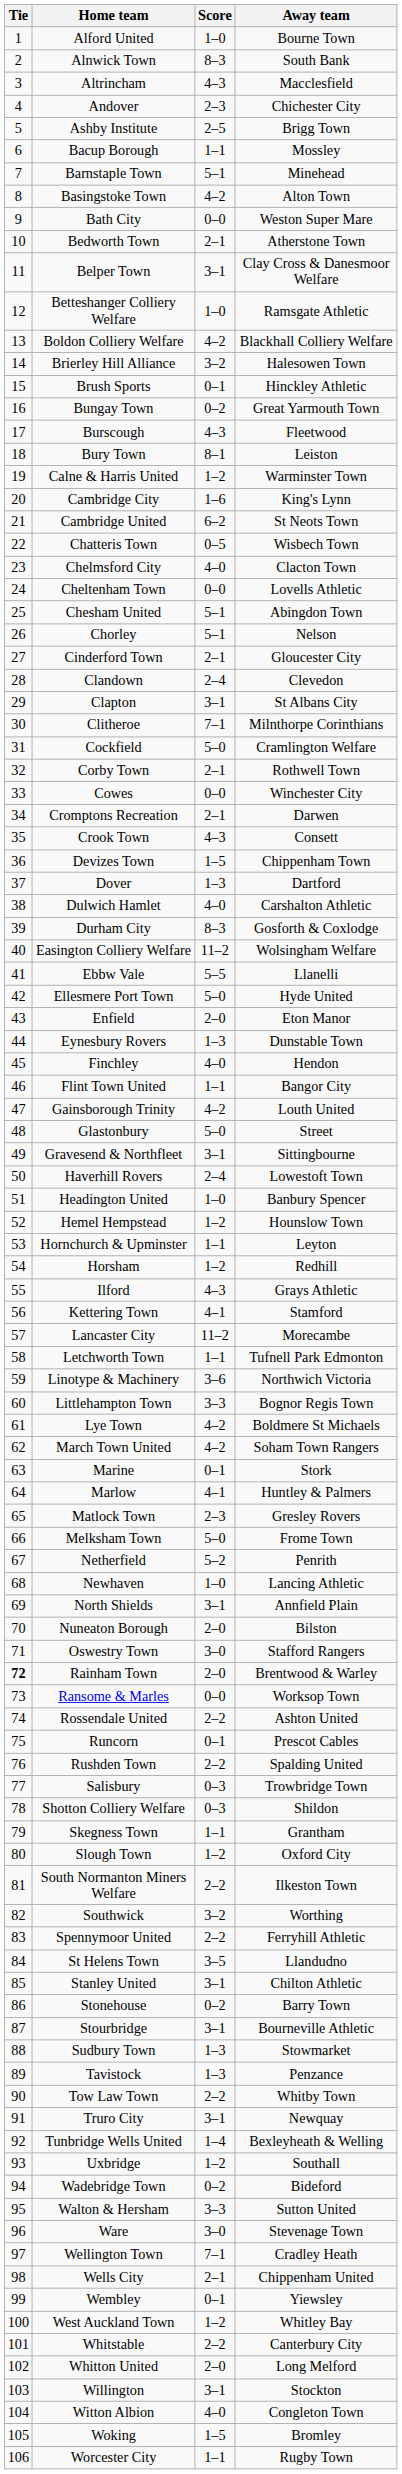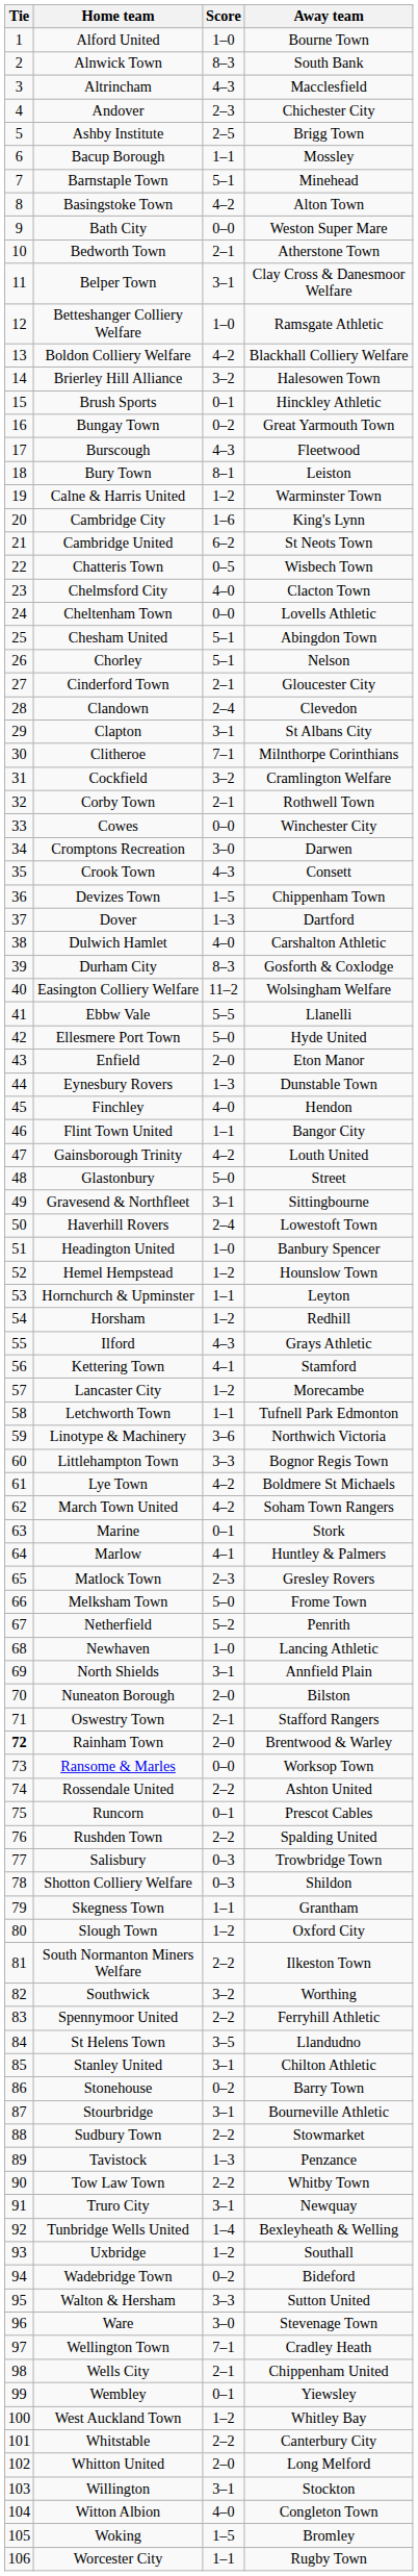Cockfield | Score: 5–0 -> 3–2
Cromptons Recreation | Score: 2–1 -> 3–0
Lancaster City | Score: 11–2 -> 1–2
Oswestry Town | Score: 3–0 -> 2–1
Sudbury Town | Score: 1–3 -> 2–2
